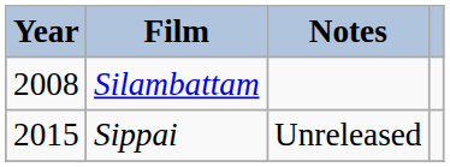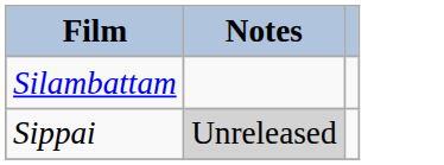- column: Year | 2008 | 2015
Sippai | Notes: no background -> lightgrey background
